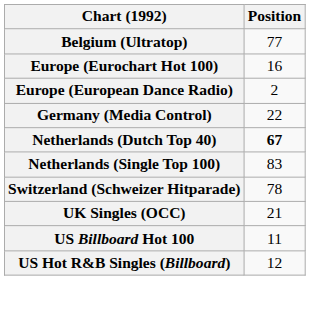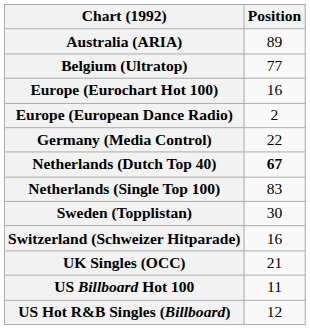+ row: Australia (ARIA) | 89
+ row: Sweden (Topplistan) | 30
Switzerland (Schweizer Hitparade) | Position: 78 -> 16
